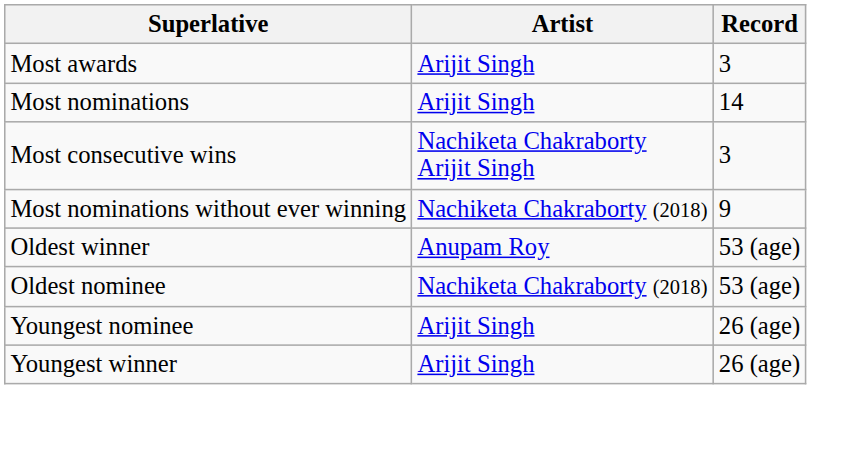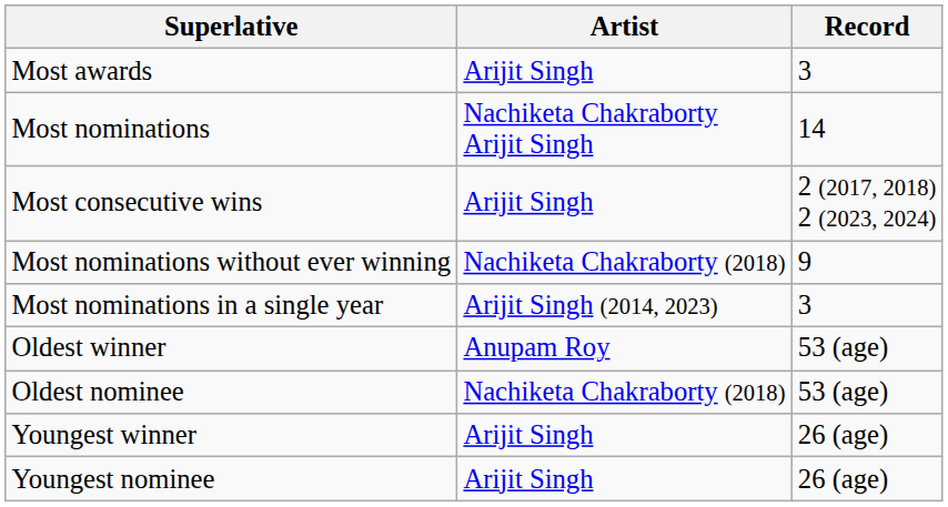Most nominations | Artist: Arijit Singh -> Nachiketa Chakraborty Arijit Singh
Most consecutive wins | Artist: Nachiketa Chakraborty Arijit Singh -> Arijit Singh
Most consecutive wins | Record: 3 -> 2 (2017, 2018) 2 (2023, 2024)
+ row: Most nominations in a single year | Arijit Singh (2014, 2023) | 3
rows swapped: Youngest winner <-> Youngest nominee
